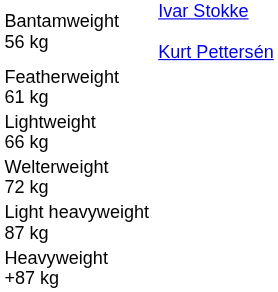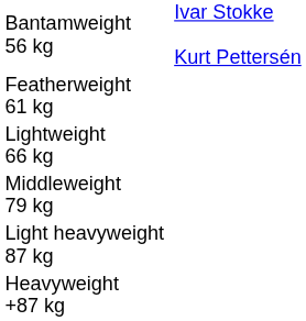- row: Welterweight 72 kg
+ row: Middleweight 79 kg
